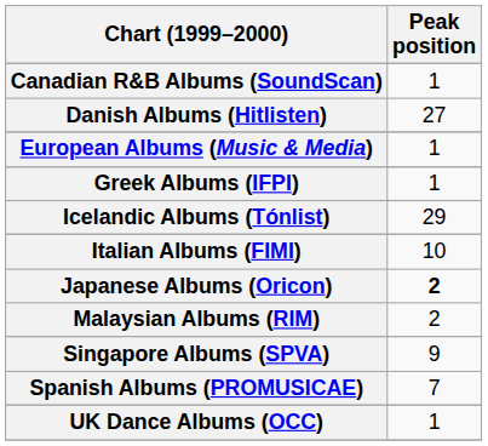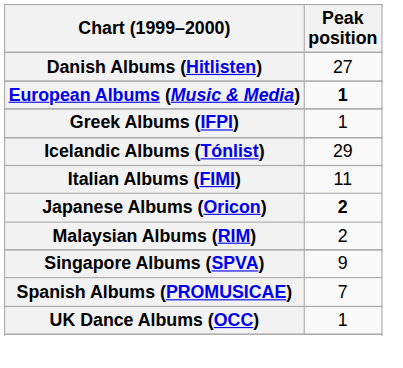- row: Canadian R&B Albums (SoundScan) | 1
European Albums (Music & Media) | Peak position: normal -> bold
Italian Albums (FIMI) | Peak position: 10 -> 11
